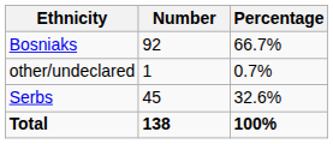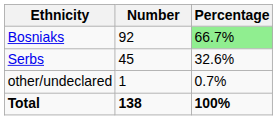Bosniaks | Percentage: no background -> lightgreen background
rows swapped: Serbs <-> other/undeclared
